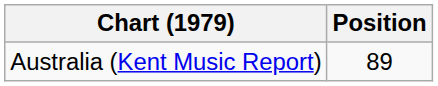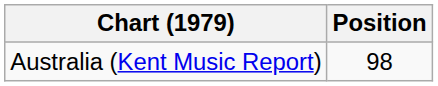Australia (Kent Music Report) | Position: 89 -> 98
